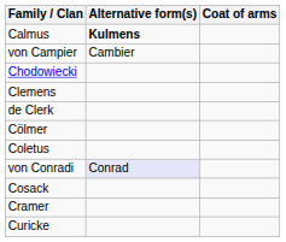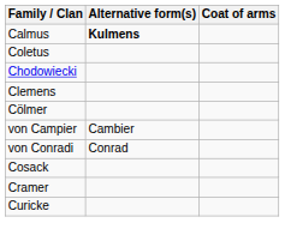rows swapped: von Campier <-> Coletus
- row: de Clerk
von Conradi | Alternative form(s): lavender background -> no background
